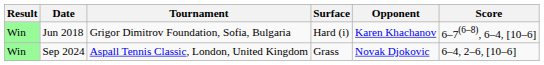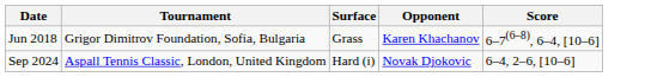- column: Result | Win | Win
Jun 2018 | Surface: Hard (i) -> Grass
Sep 2024 | Surface: Grass -> Hard (i)
